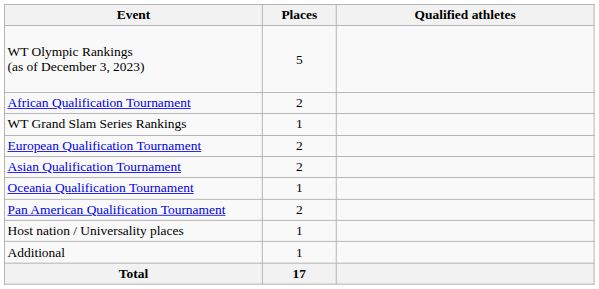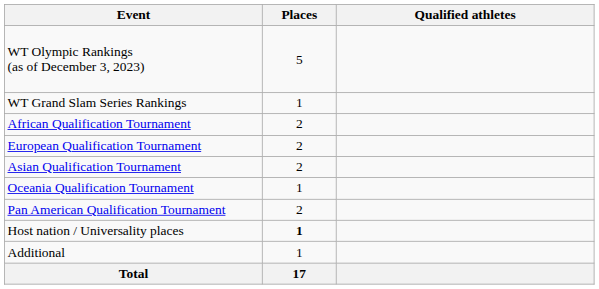rows swapped: WT Grand Slam Series Rankings <-> African Qualification Tournament
Host nation / Universality places | Places: normal -> bold
